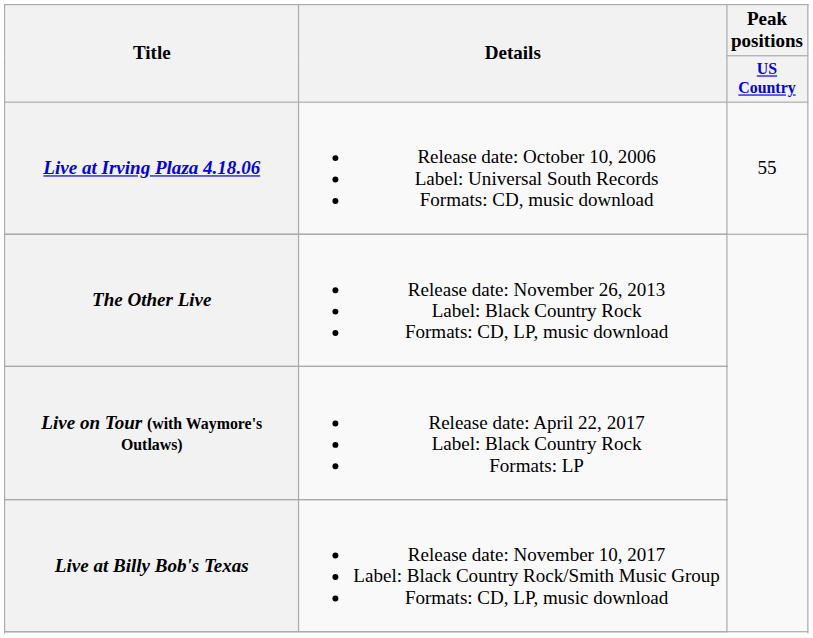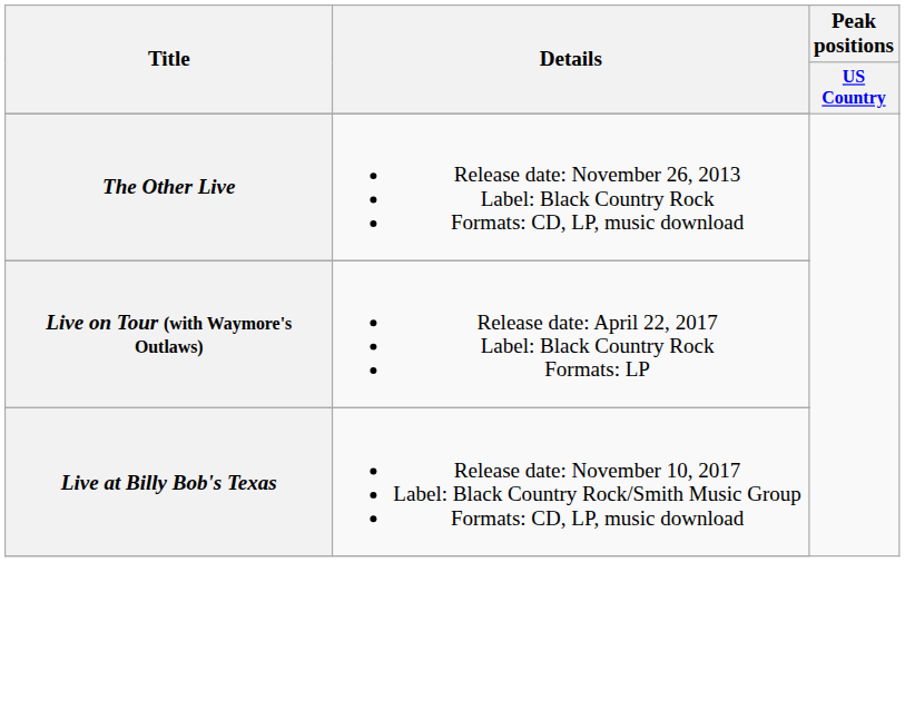- row: Live at Irving Plaza 4.18.06 | Release date: October 10, 2006 Label: Universal South Records Formats: CD, music download | 55
